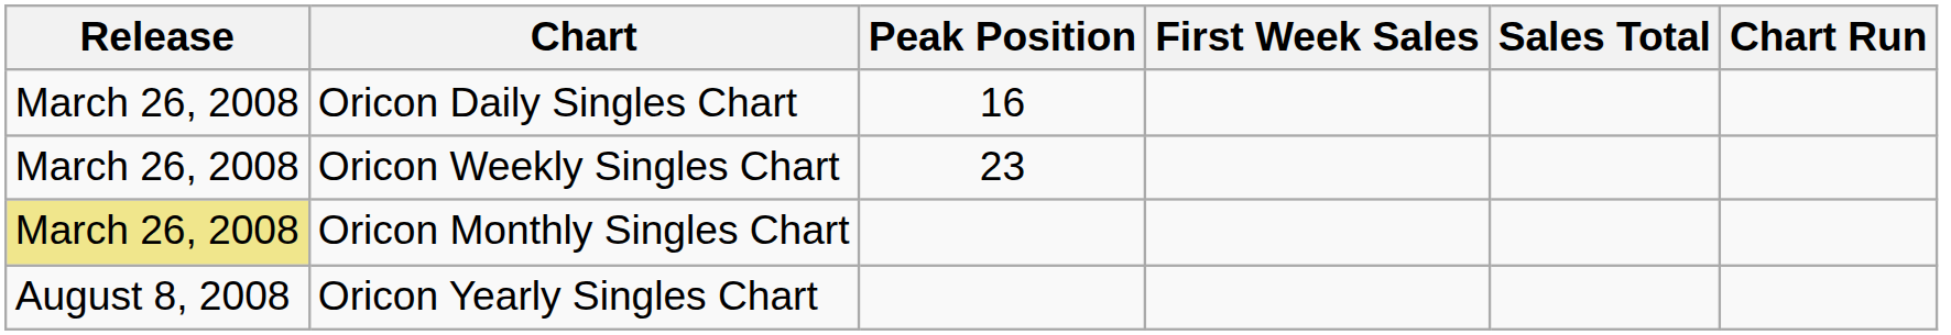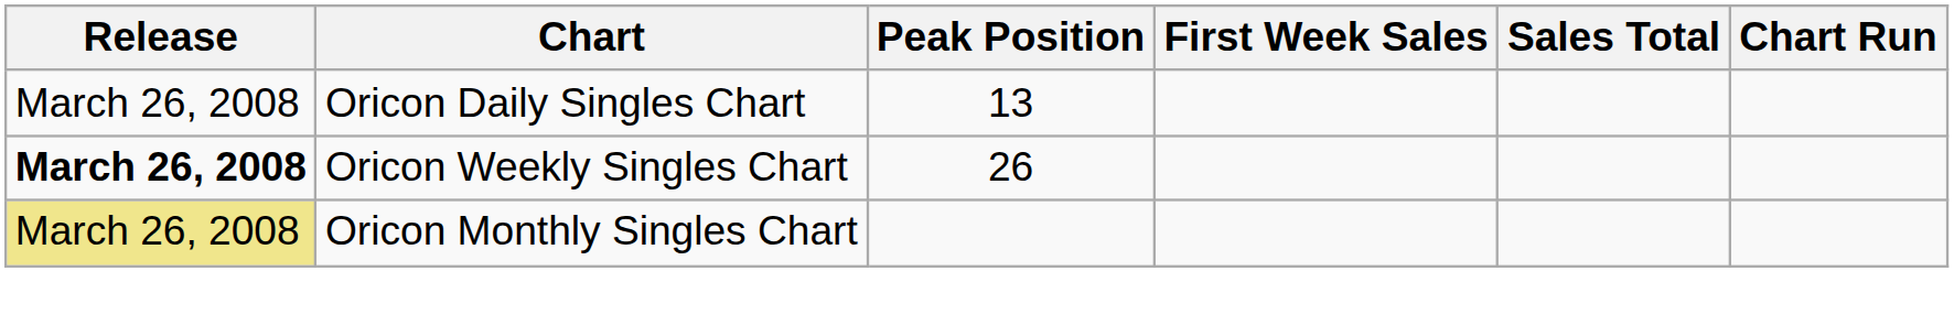Oricon Daily Singles Chart | Peak Position: 16 -> 13
Oricon Weekly Singles Chart | Release: normal -> bold
Oricon Weekly Singles Chart | Peak Position: 23 -> 26
- row: August 8, 2008 | Oricon Yearly Singles Chart
